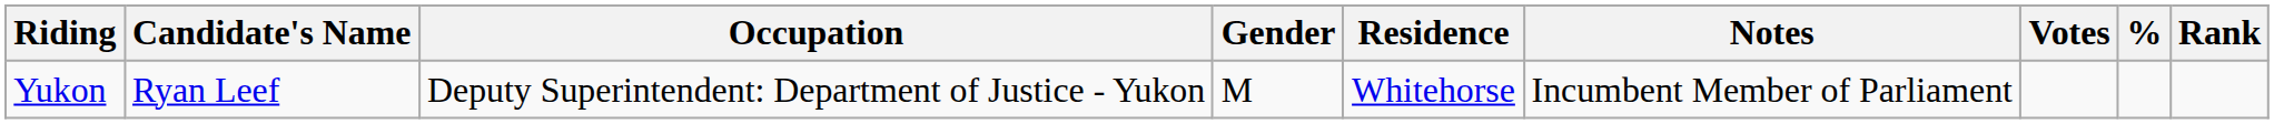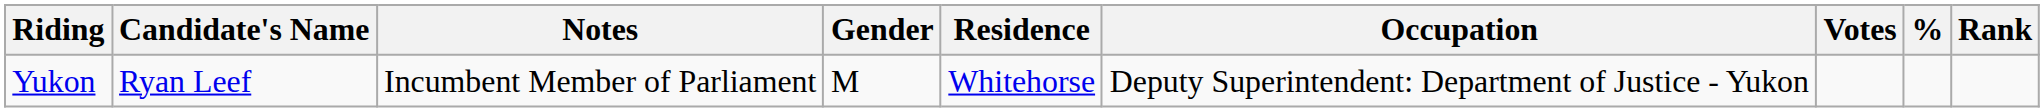columns swapped: Notes <-> Occupation
